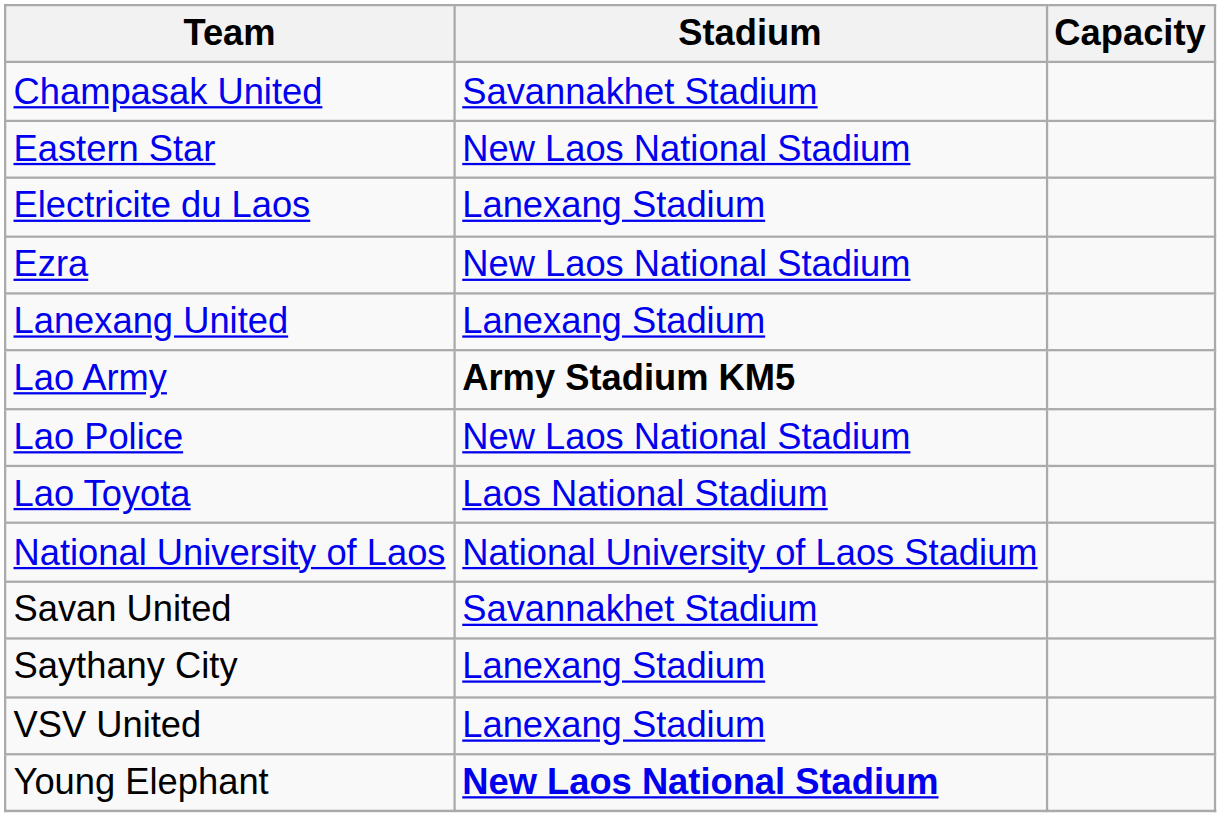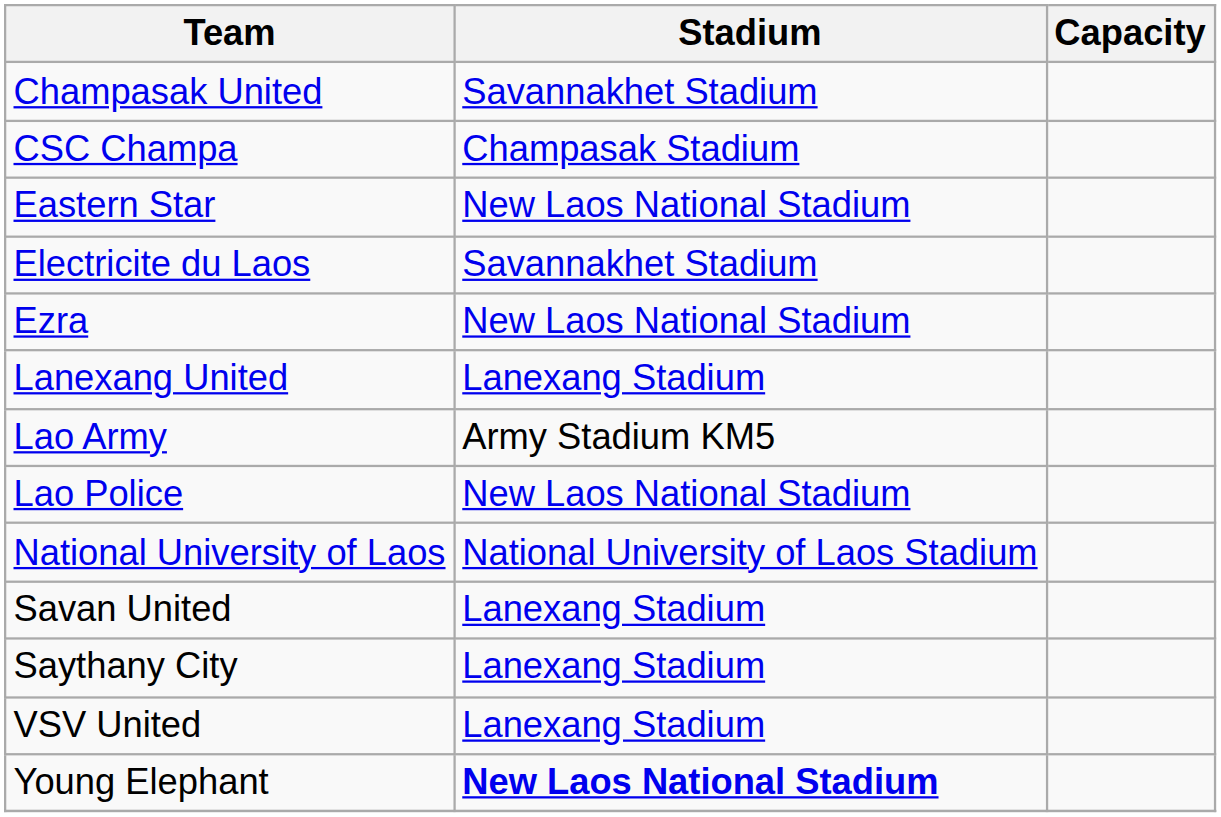+ row: CSC Champa | Champasak Stadium
Electricite du Laos | Stadium: Lanexang Stadium -> Savannakhet Stadium
Lao Army | Stadium: bold -> normal
- row: Lao Toyota | Laos National Stadium
Savan United | Stadium: Savannakhet Stadium -> Lanexang Stadium
